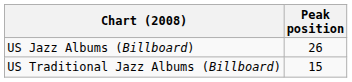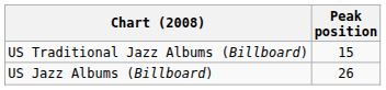rows swapped: US Jazz Albums (Billboard) <-> US Traditional Jazz Albums (Billboard)
